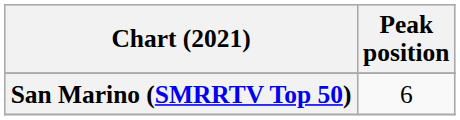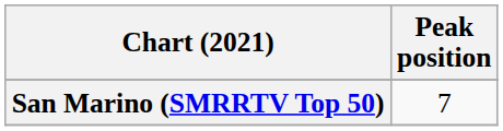San Marino (SMRRTV Top 50) | Peak position: 6 -> 7
